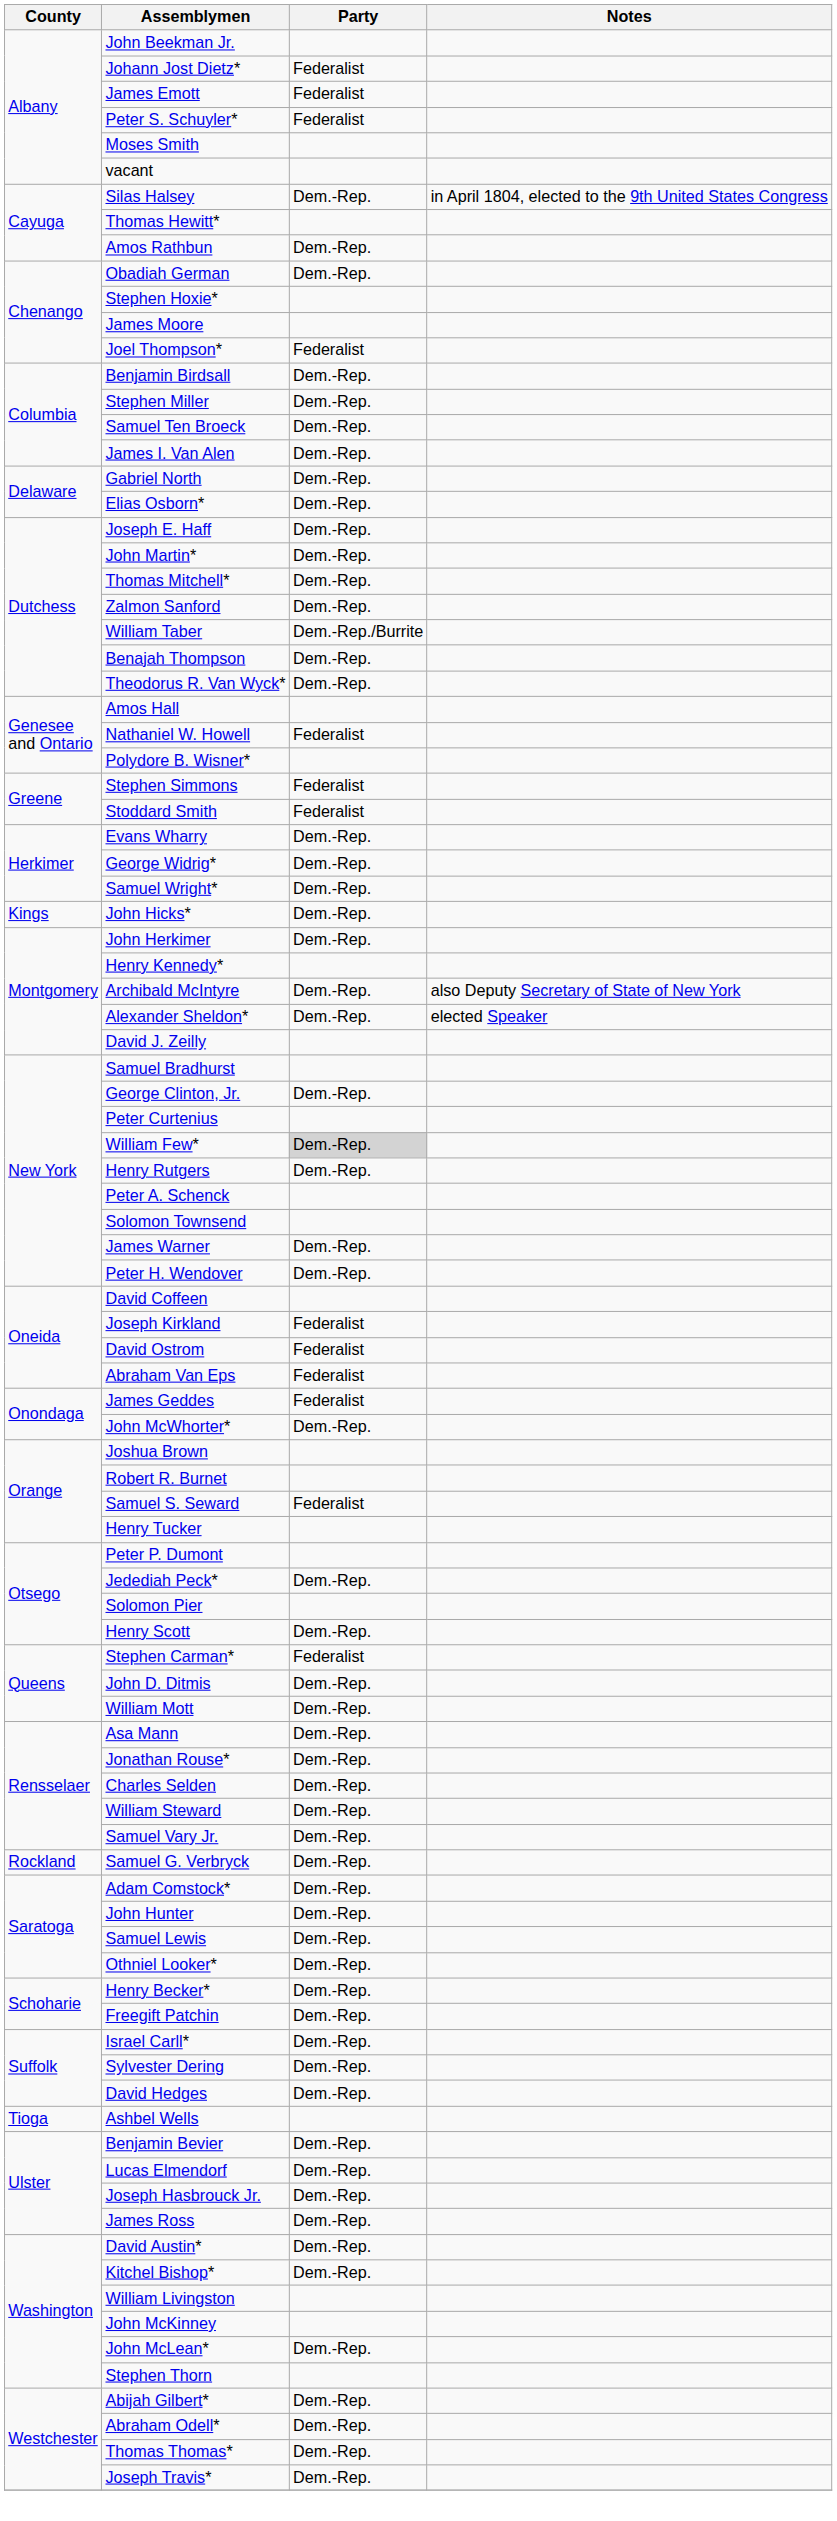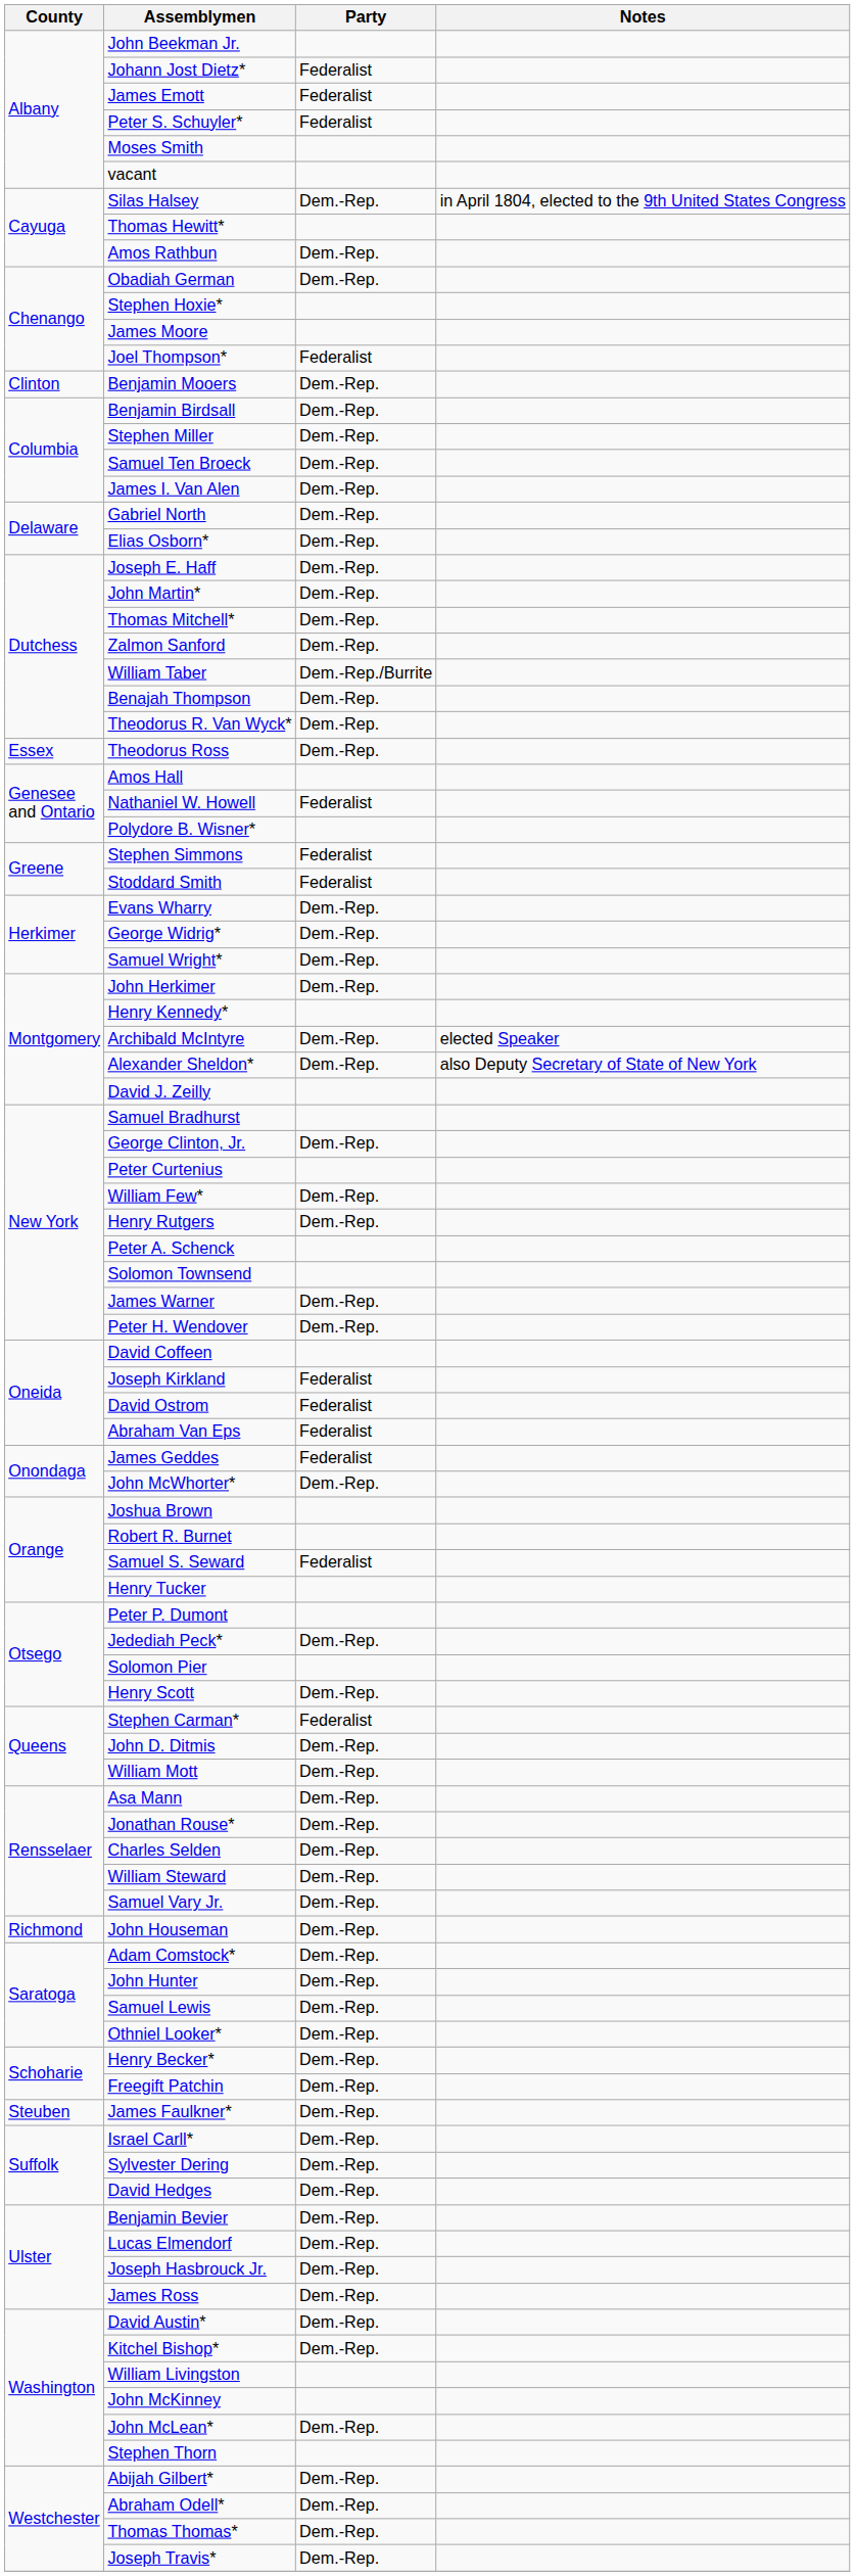+ row: Clinton | Benjamin Mooers | Dem.-Rep.
+ row: Essex | Theodorus Ross | Dem.-Rep.
- row: Kings | John Hicks* | Dem.-Rep.
Archibald McIntyre | Notes: also Deputy Secretary of State of New York -> elected Speaker
Alexander Sheldon* | Notes: elected Speaker -> also Deputy Secretary of State of New York
William Few* | Party: lightgrey background -> no background
+ row: Richmond | John Houseman | Dem.-Rep.
- row: Rockland | Samuel G. Verbryck | Dem.-Rep.
+ row: Steuben | James Faulkner* | Dem.-Rep.
- row: Tioga | Ashbel Wells
